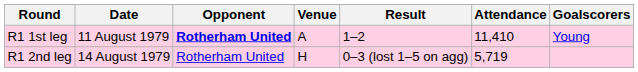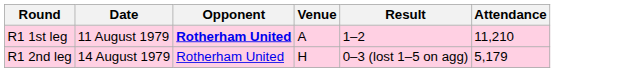- column: Goalscorers | Young
R1 1st leg | Attendance: 11,410 -> 11,210
R1 2nd leg | Attendance: 5,719 -> 5,179
